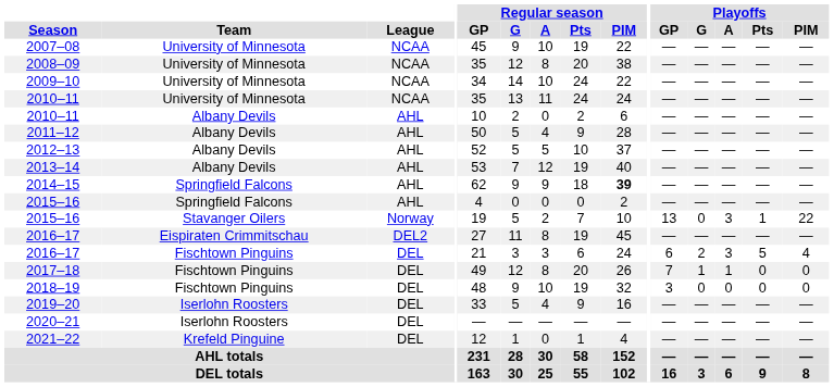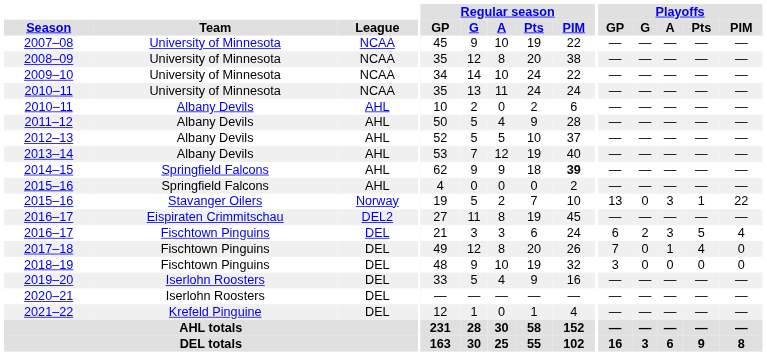2017–18 | Playoffs / G: 1 -> 0
2017–18 | Playoffs / Pts: 0 -> 4
